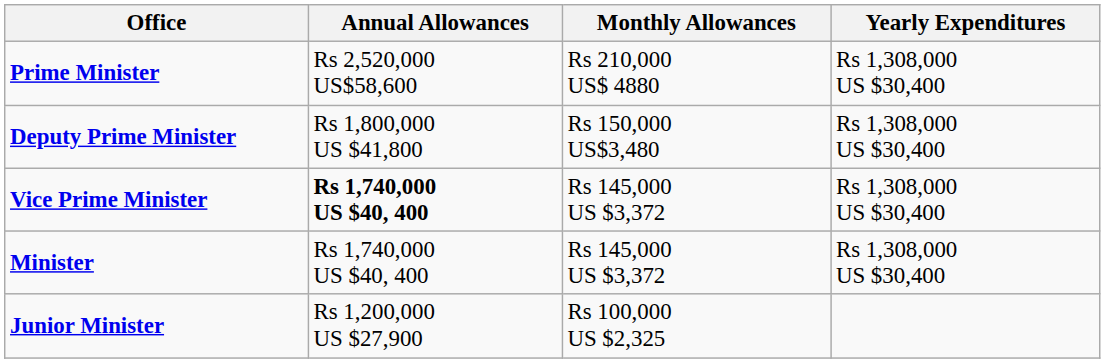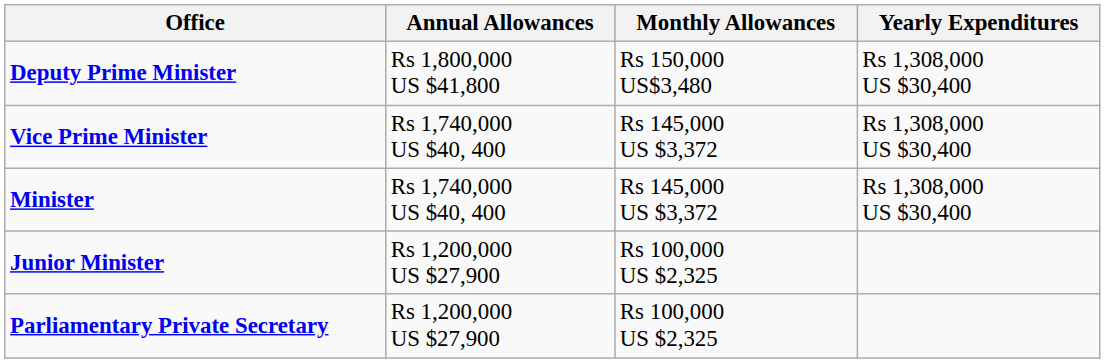- row: Prime Minister | Rs 2,520,000 US$58,600 | Rs 210,000 US$ 4880 | Rs 1,308,000 US $30,400
Vice Prime Minister | Annual Allowances: bold -> normal
+ row: Parliamentary Private Secretary | Rs 1,200,000 US $27,900 | Rs 100,000 US $2,325
